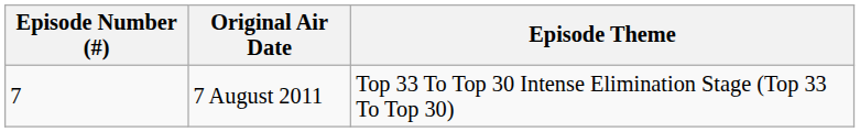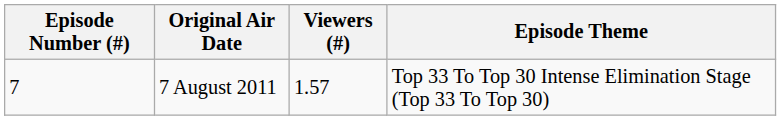+ column: Viewers (#) | 1.57
